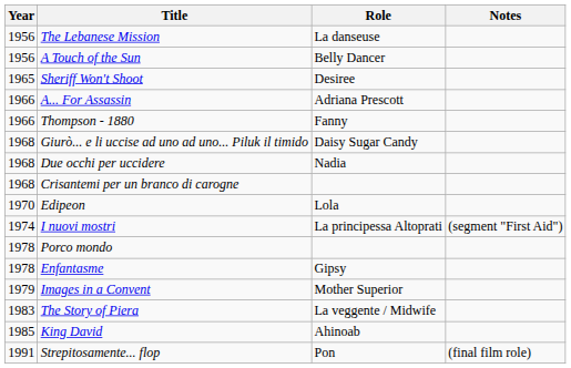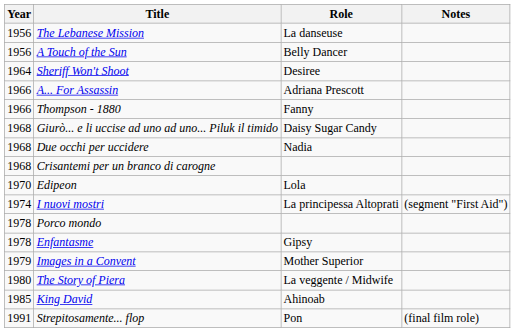Sheriff Won't Shoot | Year: 1965 -> 1964
The Story of Piera | Year: 1983 -> 1980
